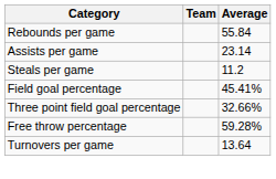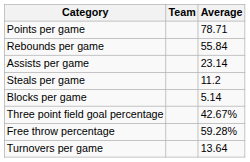+ row: Points per game | 78.71
+ row: Blocks per game | 5.14
- row: Field goal percentage | 45.41%
Three point field goal percentage | Average: 32.66% -> 42.67%
